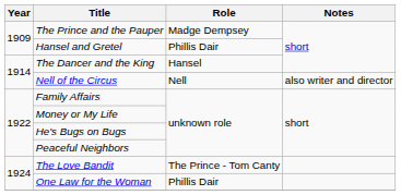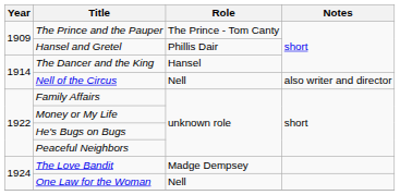The Prince and the Pauper | Role: Madge Dempsey -> The Prince - Tom Canty
The Love Bandit | Role: The Prince - Tom Canty -> Madge Dempsey
One Law for the Woman | Role: Phillis Dair -> Nell
